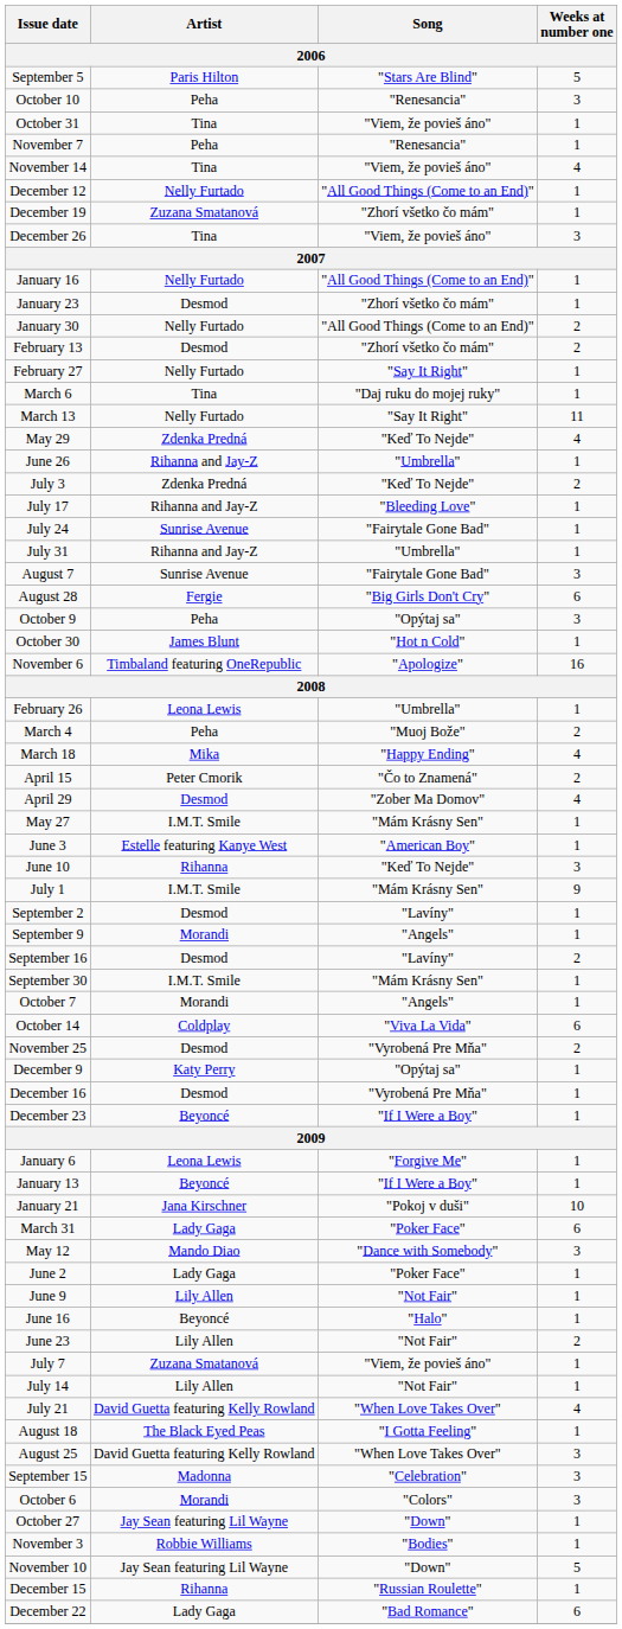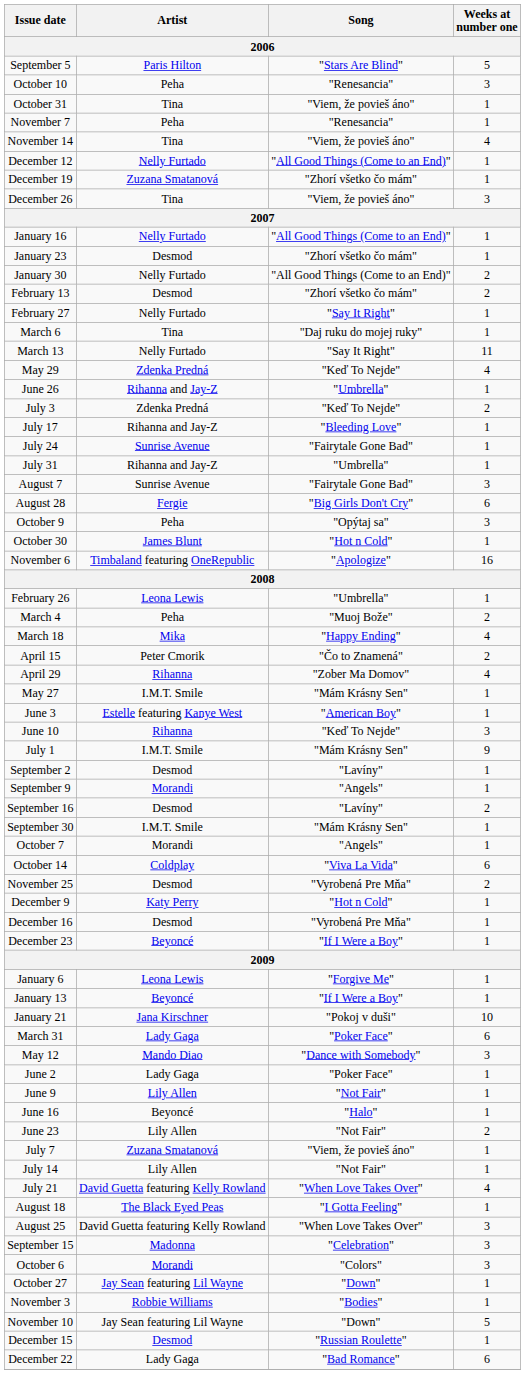April 29 | Artist: Desmod -> Rihanna
December 9 | Song: "Opýtaj sa" -> "Hot n Cold"
December 15 | Artist: Rihanna -> Desmod
